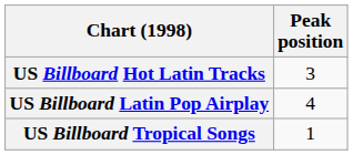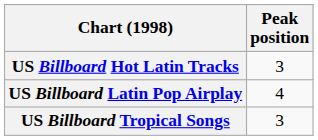US Billboard Tropical Songs | Peak position: 1 -> 3
